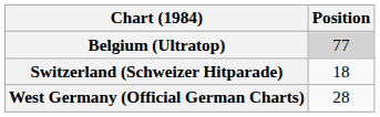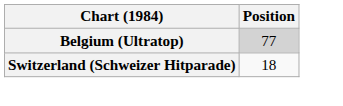- row: West Germany (Official German Charts) | 28
